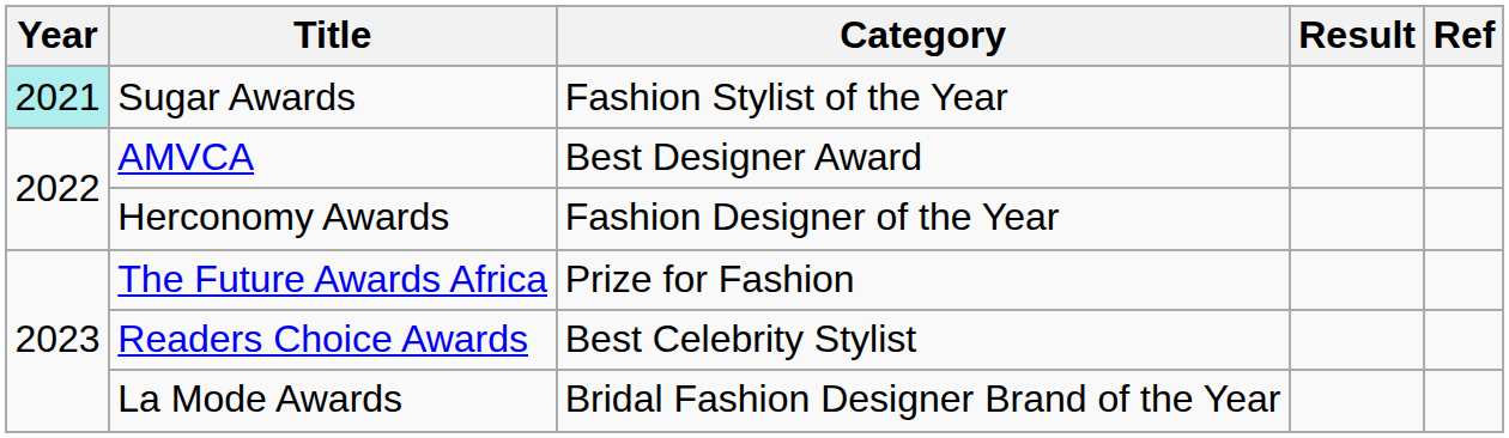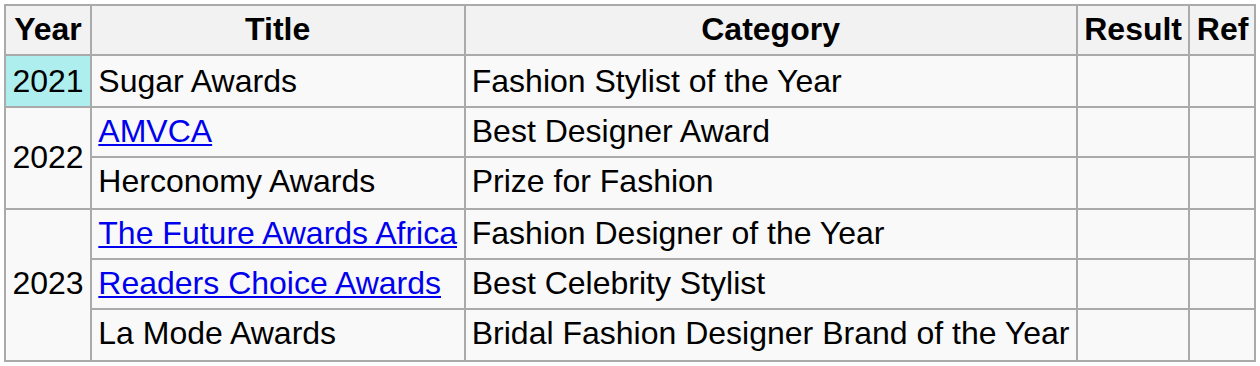Herconomy Awards | Category: Fashion Designer of the Year -> Prize for Fashion
The Future Awards Africa | Category: Prize for Fashion -> Fashion Designer of the Year
